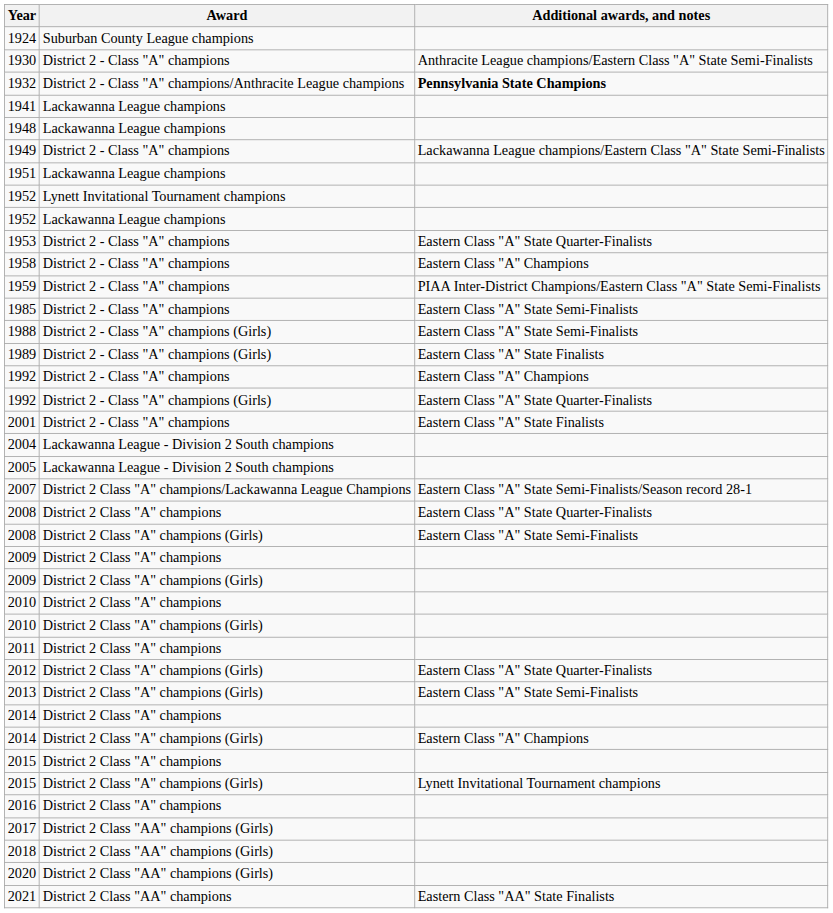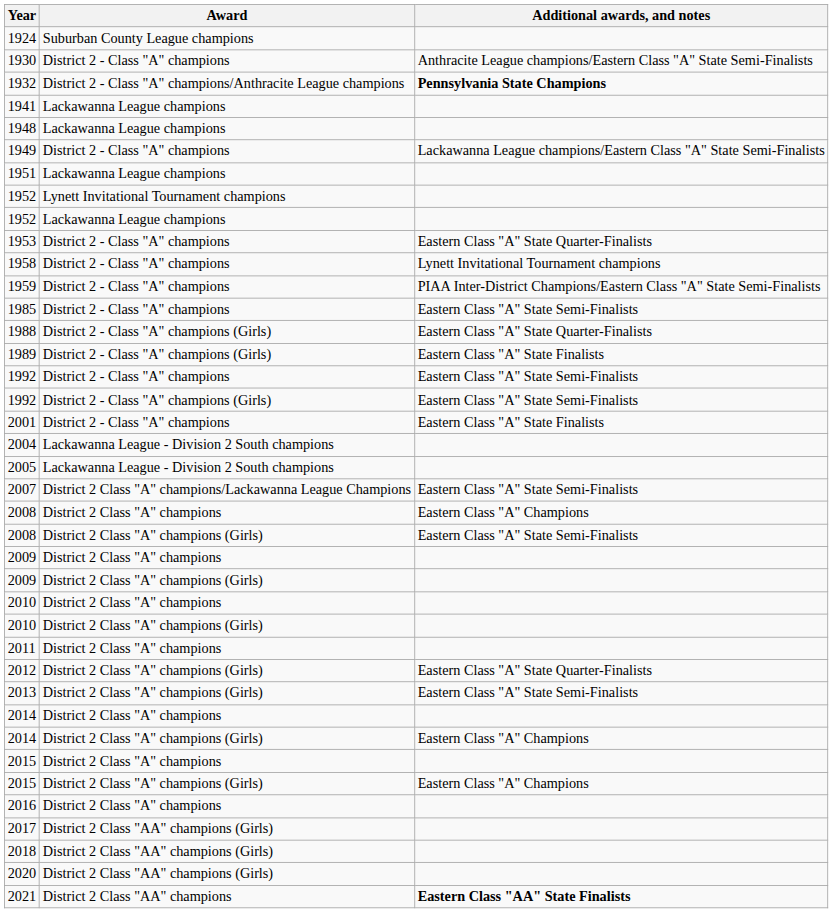1958 | Additional awards, and notes: Eastern Class "A" Champions -> Lynett Invitational Tournament champions
1988 | Additional awards, and notes: Eastern Class "A" State Semi-Finalists -> Eastern Class "A" State Quarter-Finalists
1992 / District 2 - Class "A" champions | Additional awards, and notes: Eastern Class "A" Champions -> Eastern Class "A" State Semi-Finalists
1992 / District 2 - Class "A" champions (Girls) | Additional awards, and notes: Eastern Class "A" State Quarter-Finalists -> Eastern Class "A" State Semi-Finalists
2007 | Additional awards, and notes: Eastern Class "A" State Semi-Finalists/Season record 28-1 -> Eastern Class "A" State Semi-Finalists
2008 / District 2 Class "A" champions | Additional awards, and notes: Eastern Class "A" State Quarter-Finalists -> Eastern Class "A" Champions
2015 / District 2 Class "A" champions (Girls) | Additional awards, and notes: Lynett Invitational Tournament champions -> Eastern Class "A" Champions
2021 | Additional awards, and notes: normal -> bold
